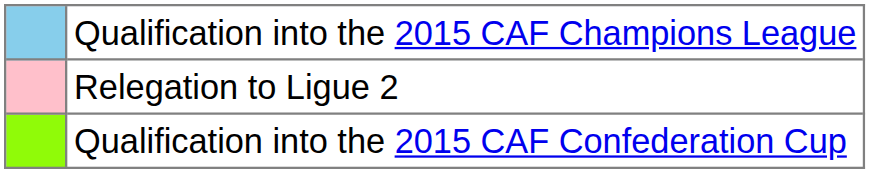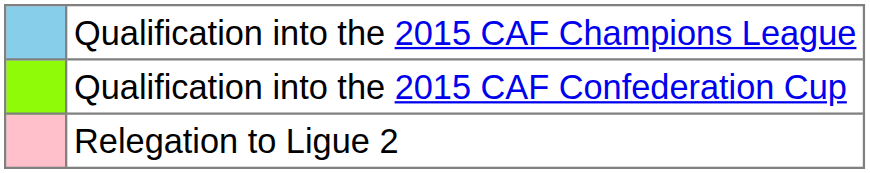rows swapped: Qualification into the 2015 CAF Confederation Cup <-> Relegation to Ligue 2
